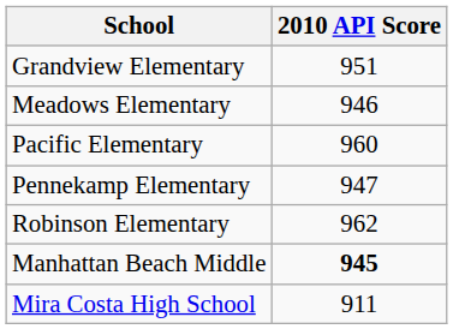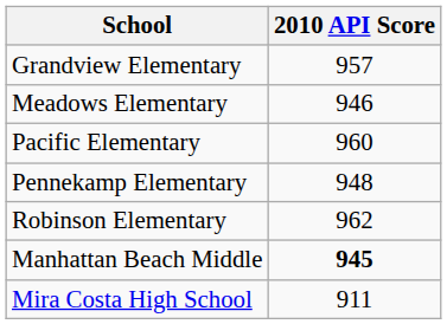Grandview Elementary | 2010 API Score: 951 -> 957
Pennekamp Elementary | 2010 API Score: 947 -> 948
